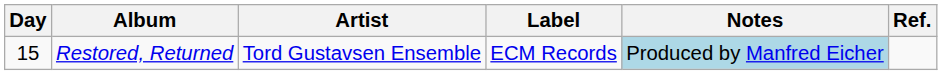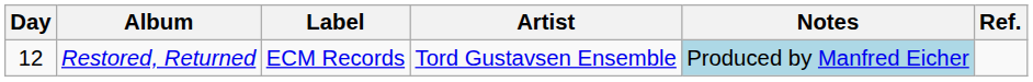columns swapped: Artist <-> Label
Restored, Returned | Day: 15 -> 12
